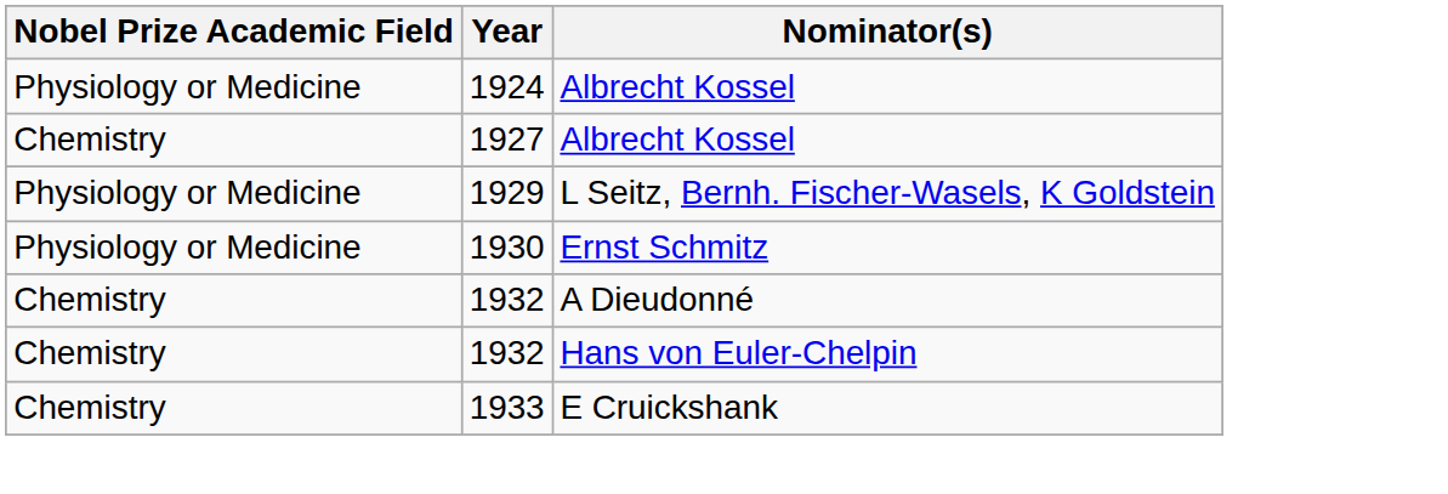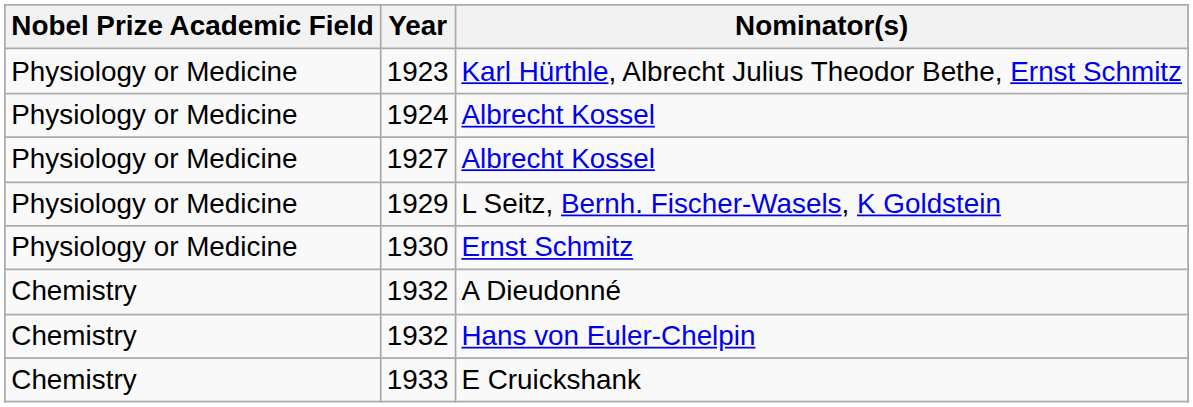+ row: Physiology or Medicine | 1923 | Karl Hürthle, Albrecht Julius Theodor Bethe, Ernst Schmitz
1927 | Nobel Prize Academic Field: Chemistry -> Physiology or Medicine
